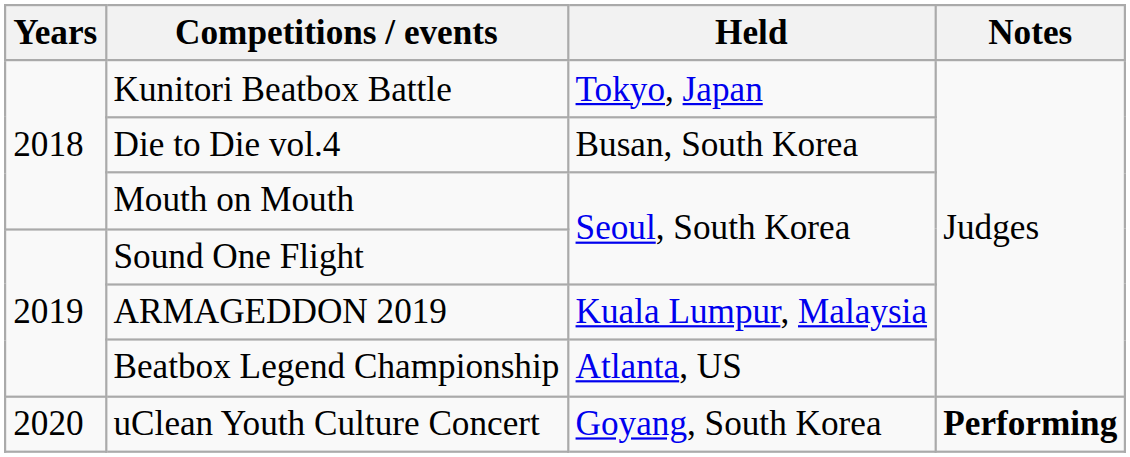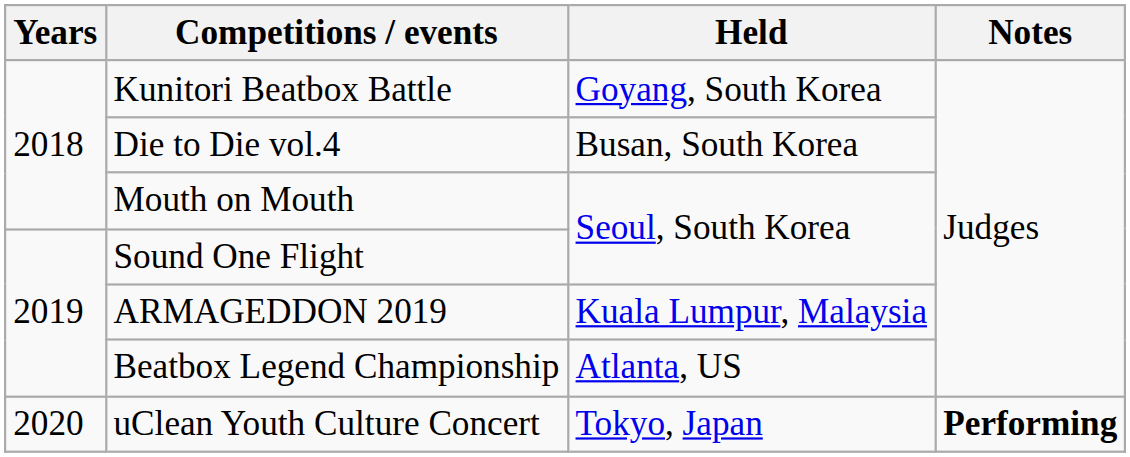Kunitori Beatbox Battle | Held: Tokyo, Japan -> Goyang, South Korea
uClean Youth Culture Concert | Held: Goyang, South Korea -> Tokyo, Japan
